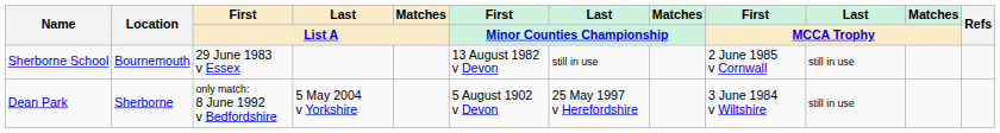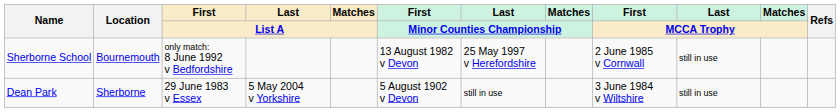Sherborne School | First / List A: 29 June 1983 v Essex -> only match: 8 June 1992 v Bedfordshire
Sherborne School | Last / Minor Counties Championship: still in use -> 25 May 1997 v Herefordshire
Dean Park | First / List A: only match: 8 June 1992 v Bedfordshire -> 29 June 1983 v Essex
Dean Park | Last / Minor Counties Championship: 25 May 1997 v Herefordshire -> still in use
